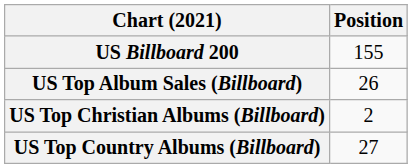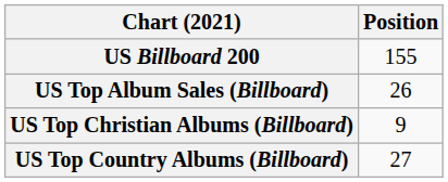US Top Christian Albums (Billboard) | Position: 2 -> 9
